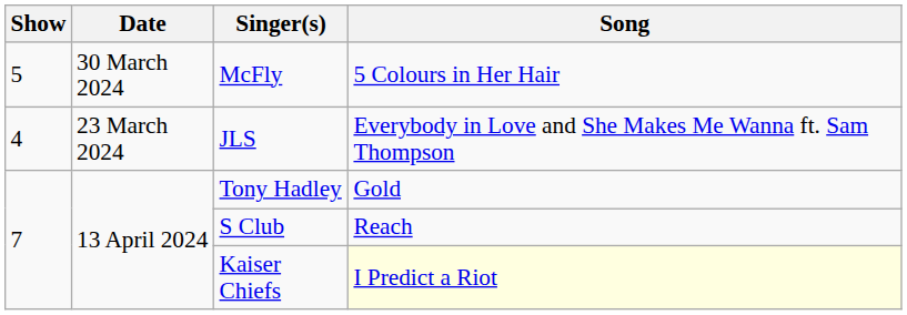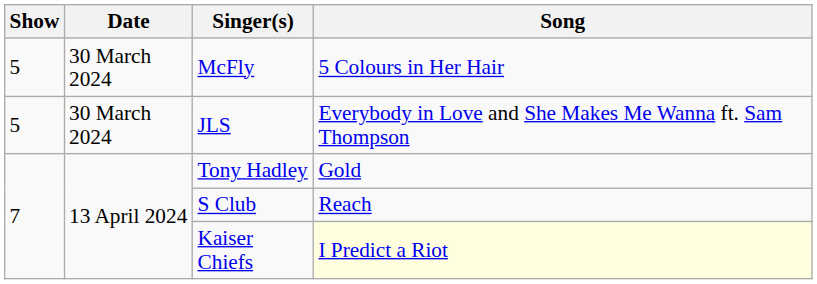JLS | Show: 4 -> 5
JLS | Date: 23 March 2024 -> 30 March 2024
